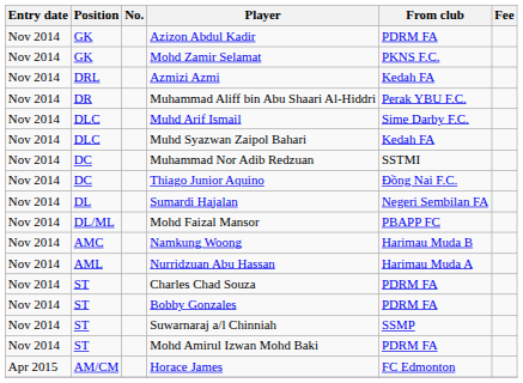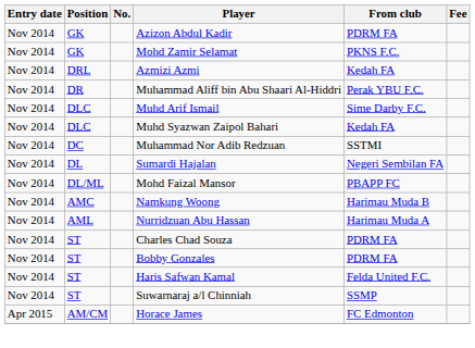- row: Nov 2014 | DC | Thiago Junior Aquino | Đồng Nai F.C.
+ row: Nov 2014 | ST | Haris Safwan Kamal | Felda United F.C.
- row: Nov 2014 | ST | Mohd Amirul Izwan Mohd Baki | PDRM FA
